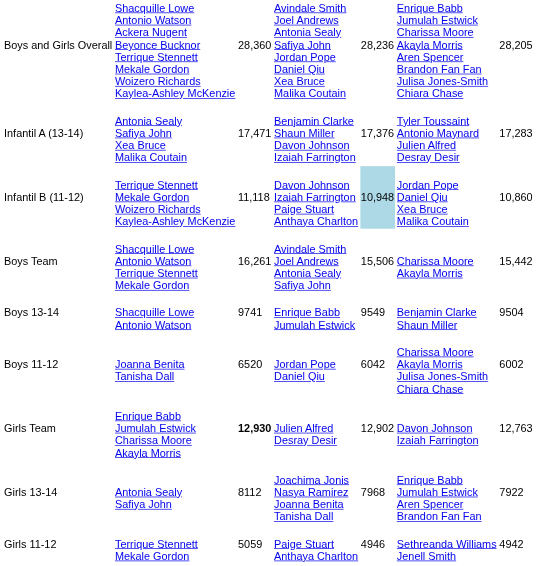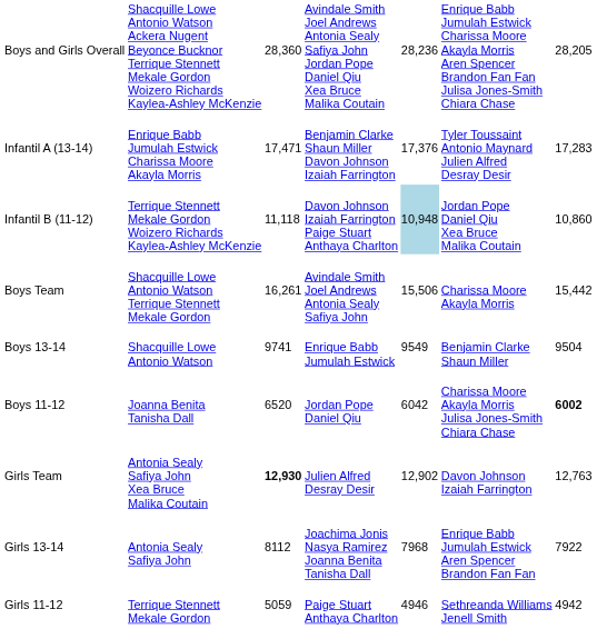Infantil A (13-14) | column 2: Antonia Sealy Safiya John Xea Bruce Malika Coutain -> Enrique Babb Jumulah Estwick Charissa Moore Akayla Morris
Boys 11-12 | column 7: normal -> bold
Girls Team | column 2: Enrique Babb Jumulah Estwick Charissa Moore Akayla Morris -> Antonia Sealy Safiya John Xea Bruce Malika Coutain
